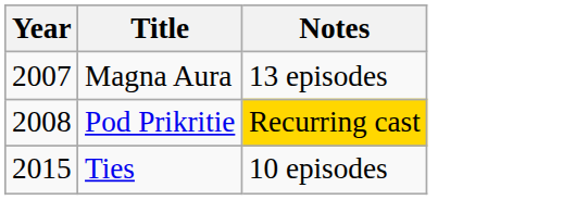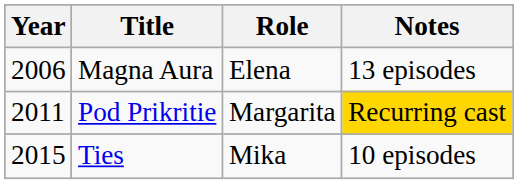+ column: Role | Elena | Margarita | Mika
Magna Aura | Year: 2007 -> 2006
Pod Prikritie | Year: 2008 -> 2011
